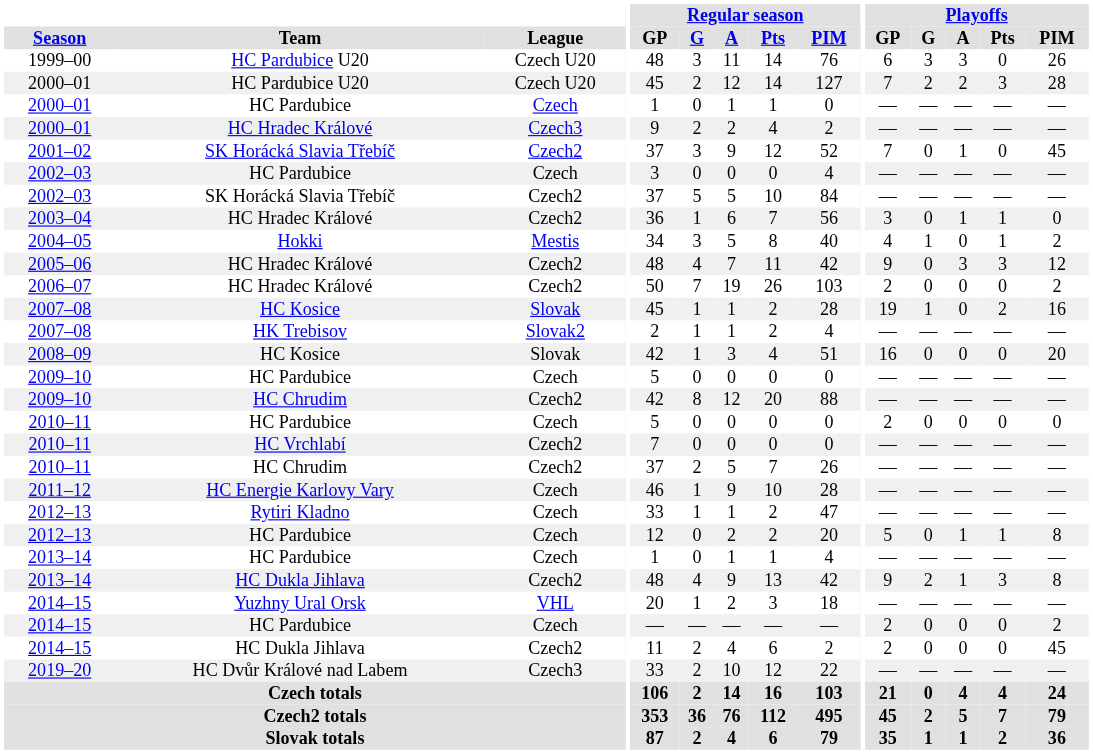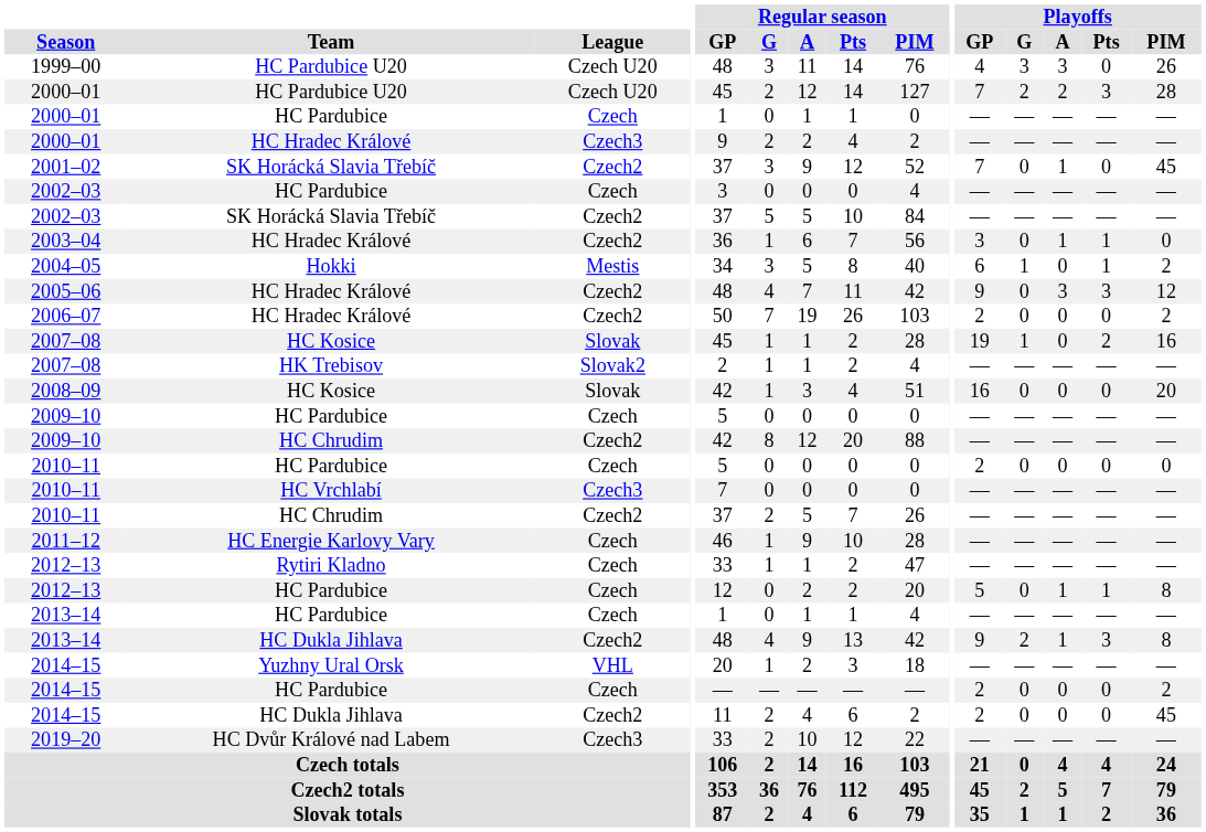1999–00 | Playoffs / GP: 6 -> 4
2004–05 | Playoffs / GP: 4 -> 6
2010–11 / HC Vrchlabí | League: Czech2 -> Czech3
